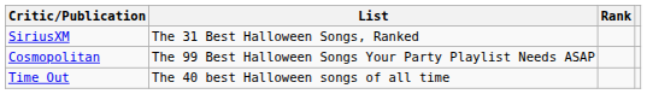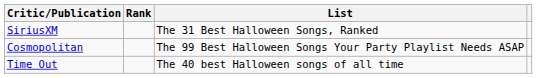columns swapped: List <-> Rank
